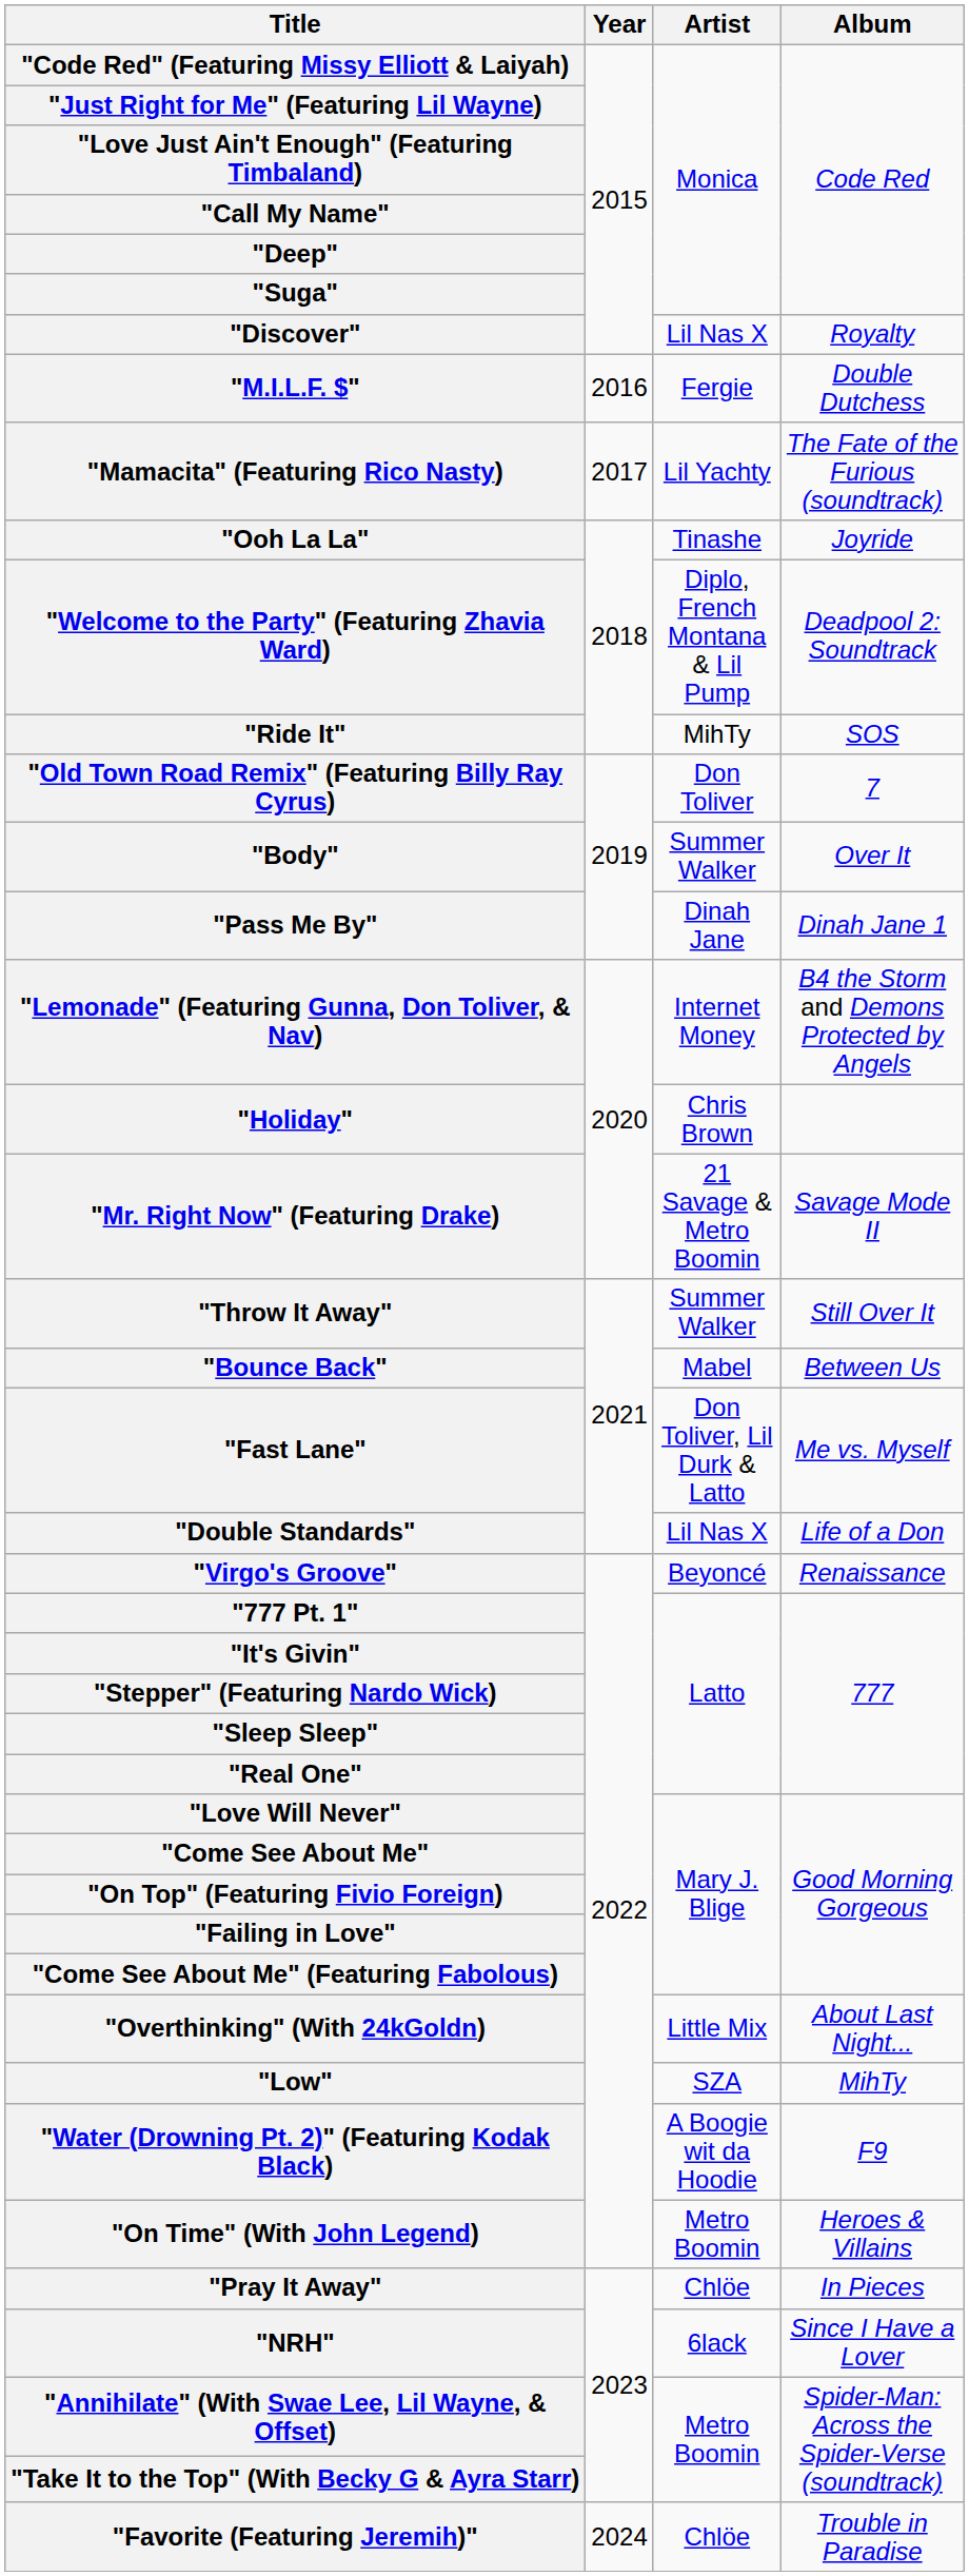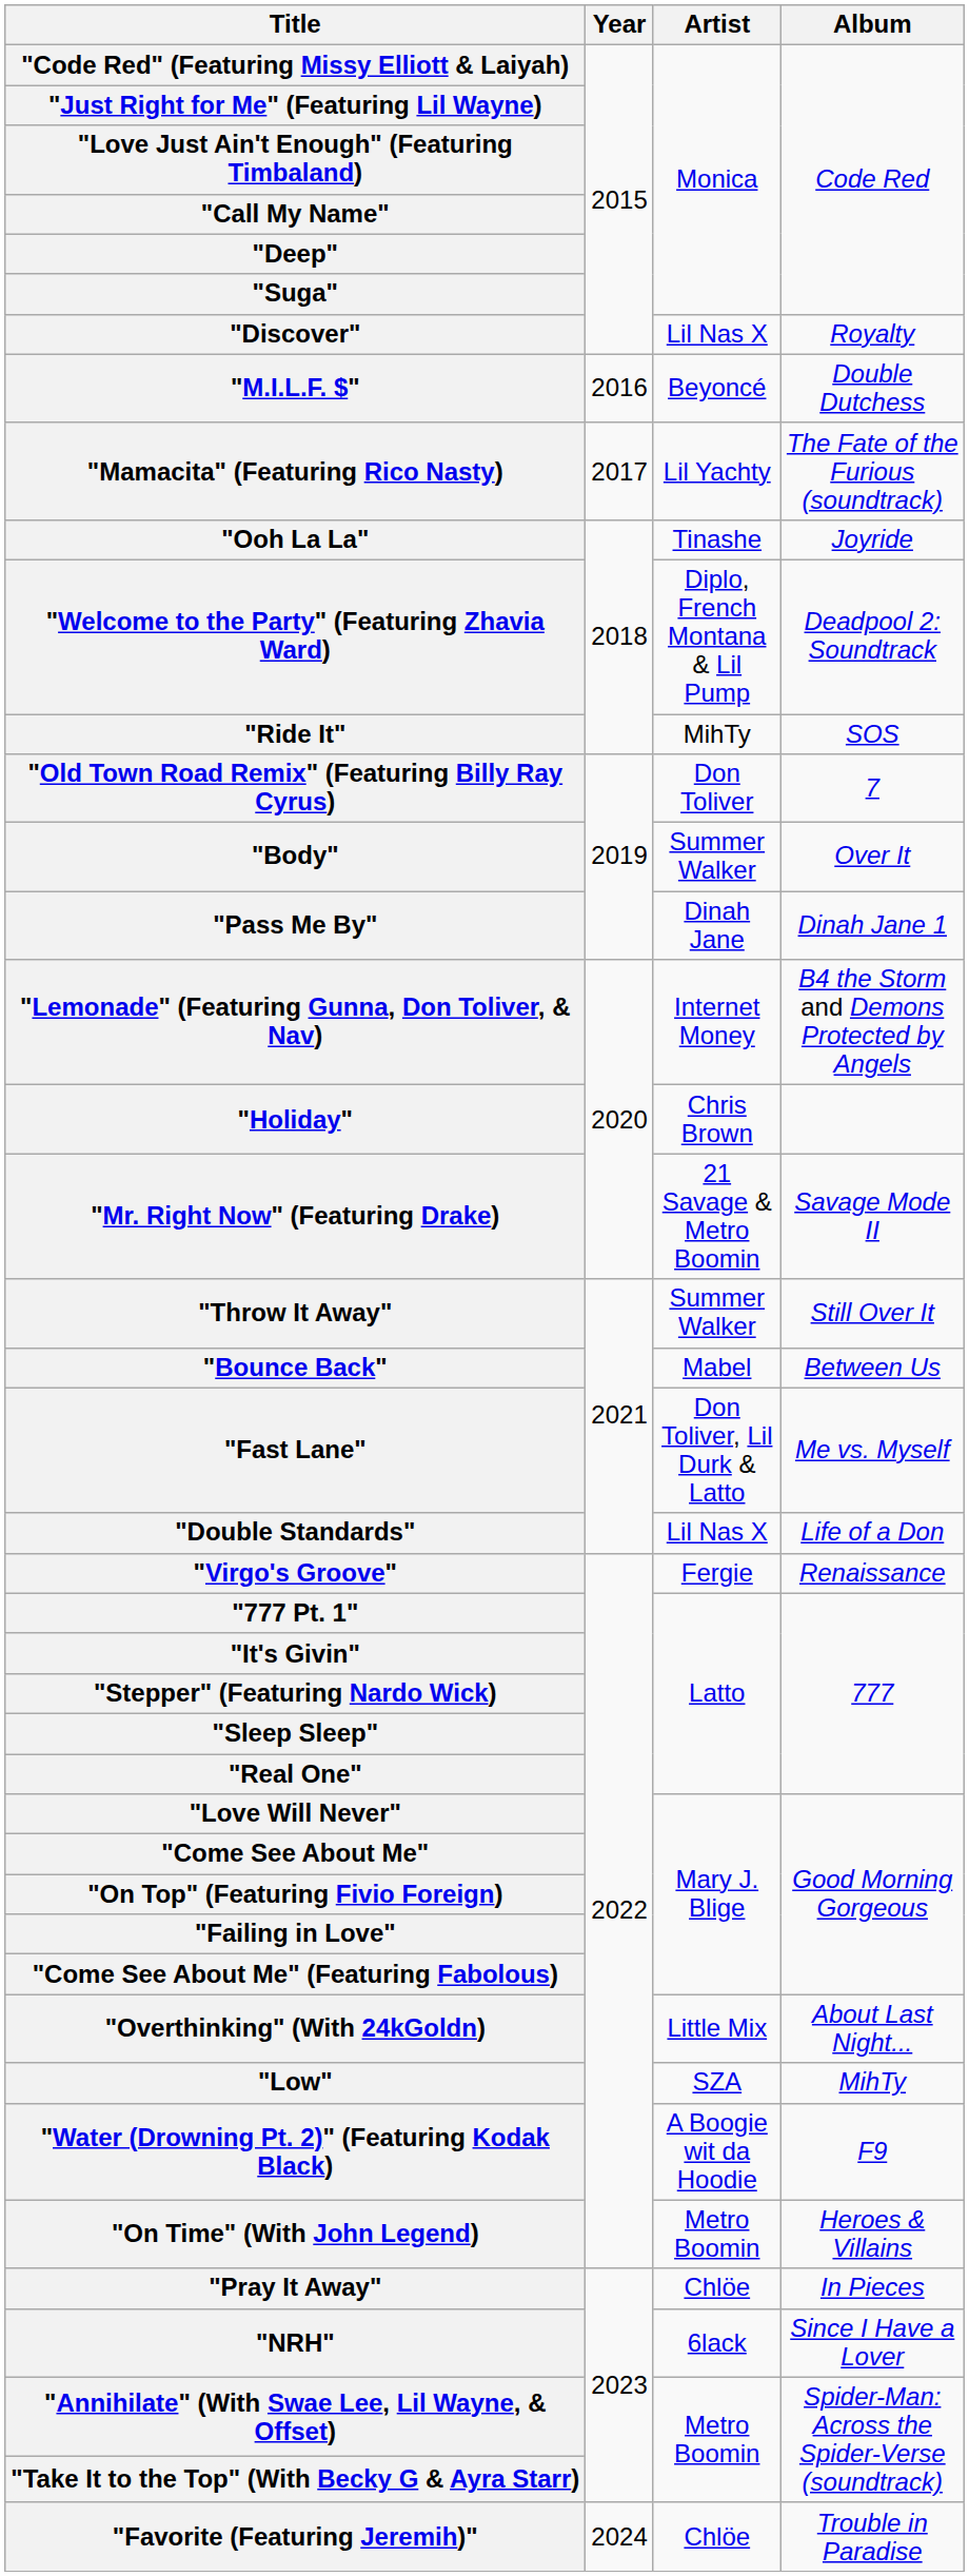"M.I.L.F. $" | Artist: Fergie -> Beyoncé
"Virgo's Groove" | Artist: Beyoncé -> Fergie
